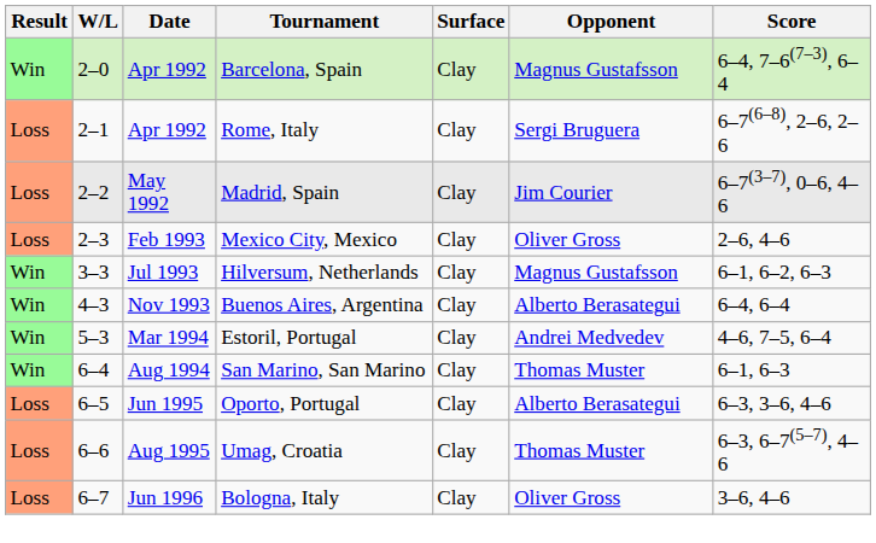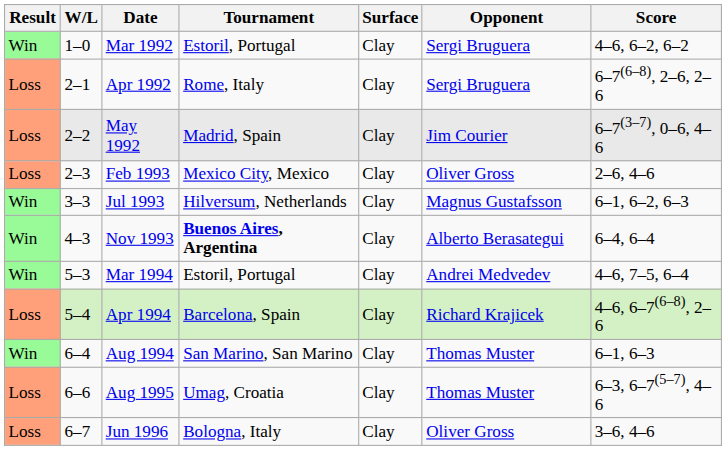+ row: Win | 1–0 | Mar 1992 | Estoril, Portugal | Clay | Sergi Bruguera | 4–6, 6–2, 6–2
- row: Win | 2–0 | Apr 1992 | Barcelona, Spain | Clay | Magnus Gustafsson | 6–4, 7–6(7–3), 6–4
Nov 1993 | Tournament: normal -> bold
+ row: Loss | 5–4 | Apr 1994 | Barcelona, Spain | Clay | Richard Krajicek | 4–6, 6–7(6–8), 2–6
- row: Loss | 6–5 | Jun 1995 | Oporto, Portugal | Clay | Alberto Berasategui | 6–3, 3–6, 4–6
